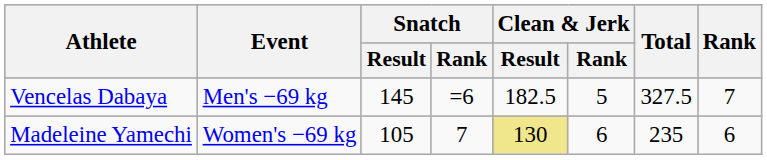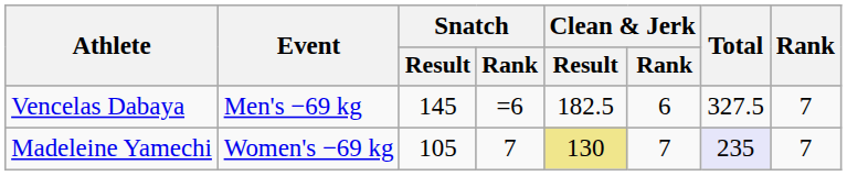Vencelas Dabaya | Clean & Jerk / Rank: 5 -> 6
Madeleine Yamechi | Clean & Jerk / Rank: 6 -> 7
Madeleine Yamechi | Total: no background -> lavender background
Madeleine Yamechi | Rank: 6 -> 7
